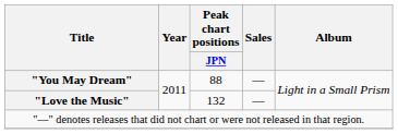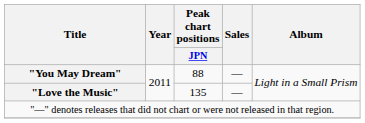"Love the Music" | Peak chart positions / JPN: 132 -> 135
